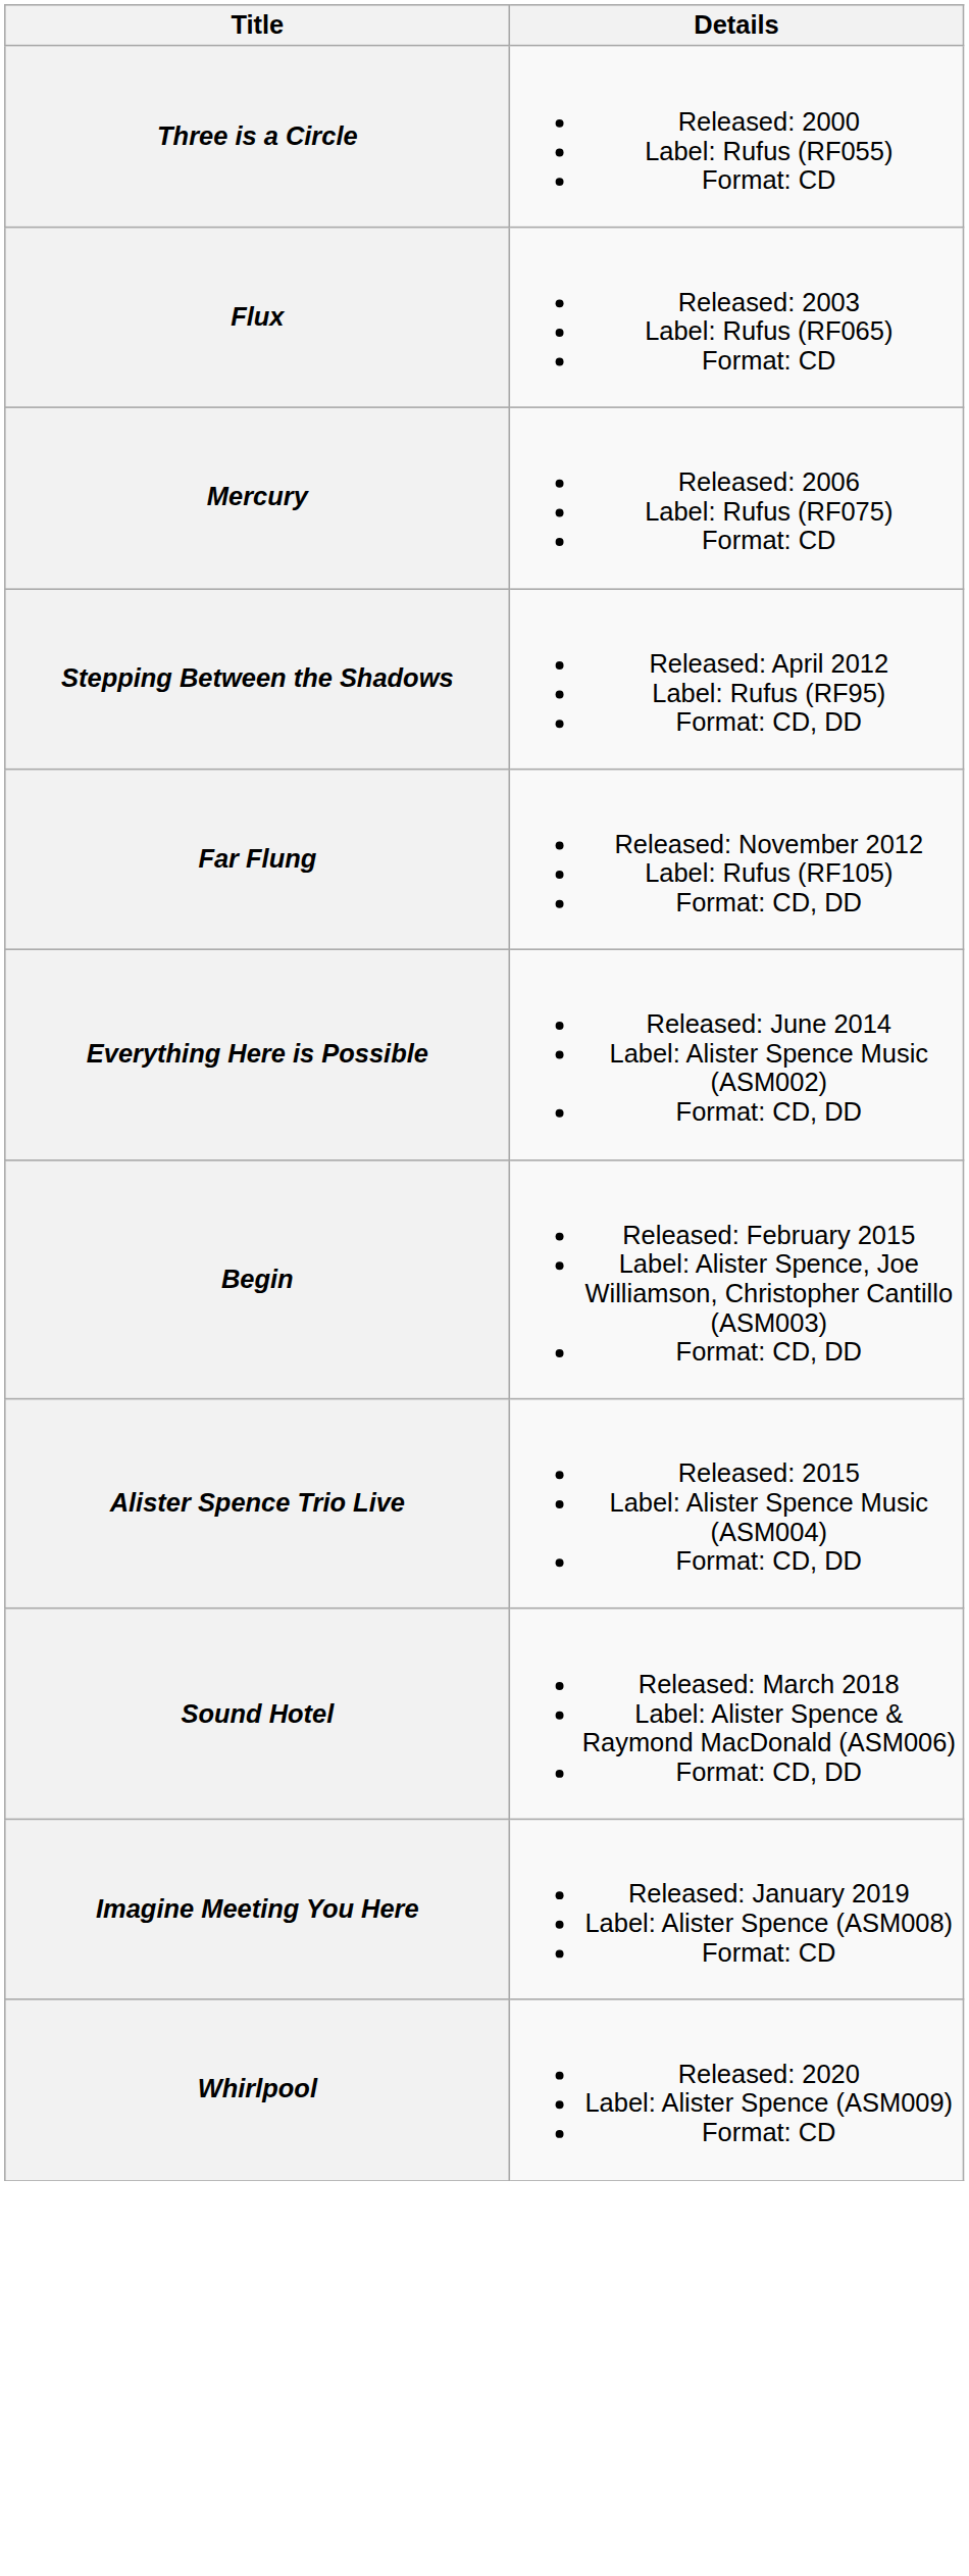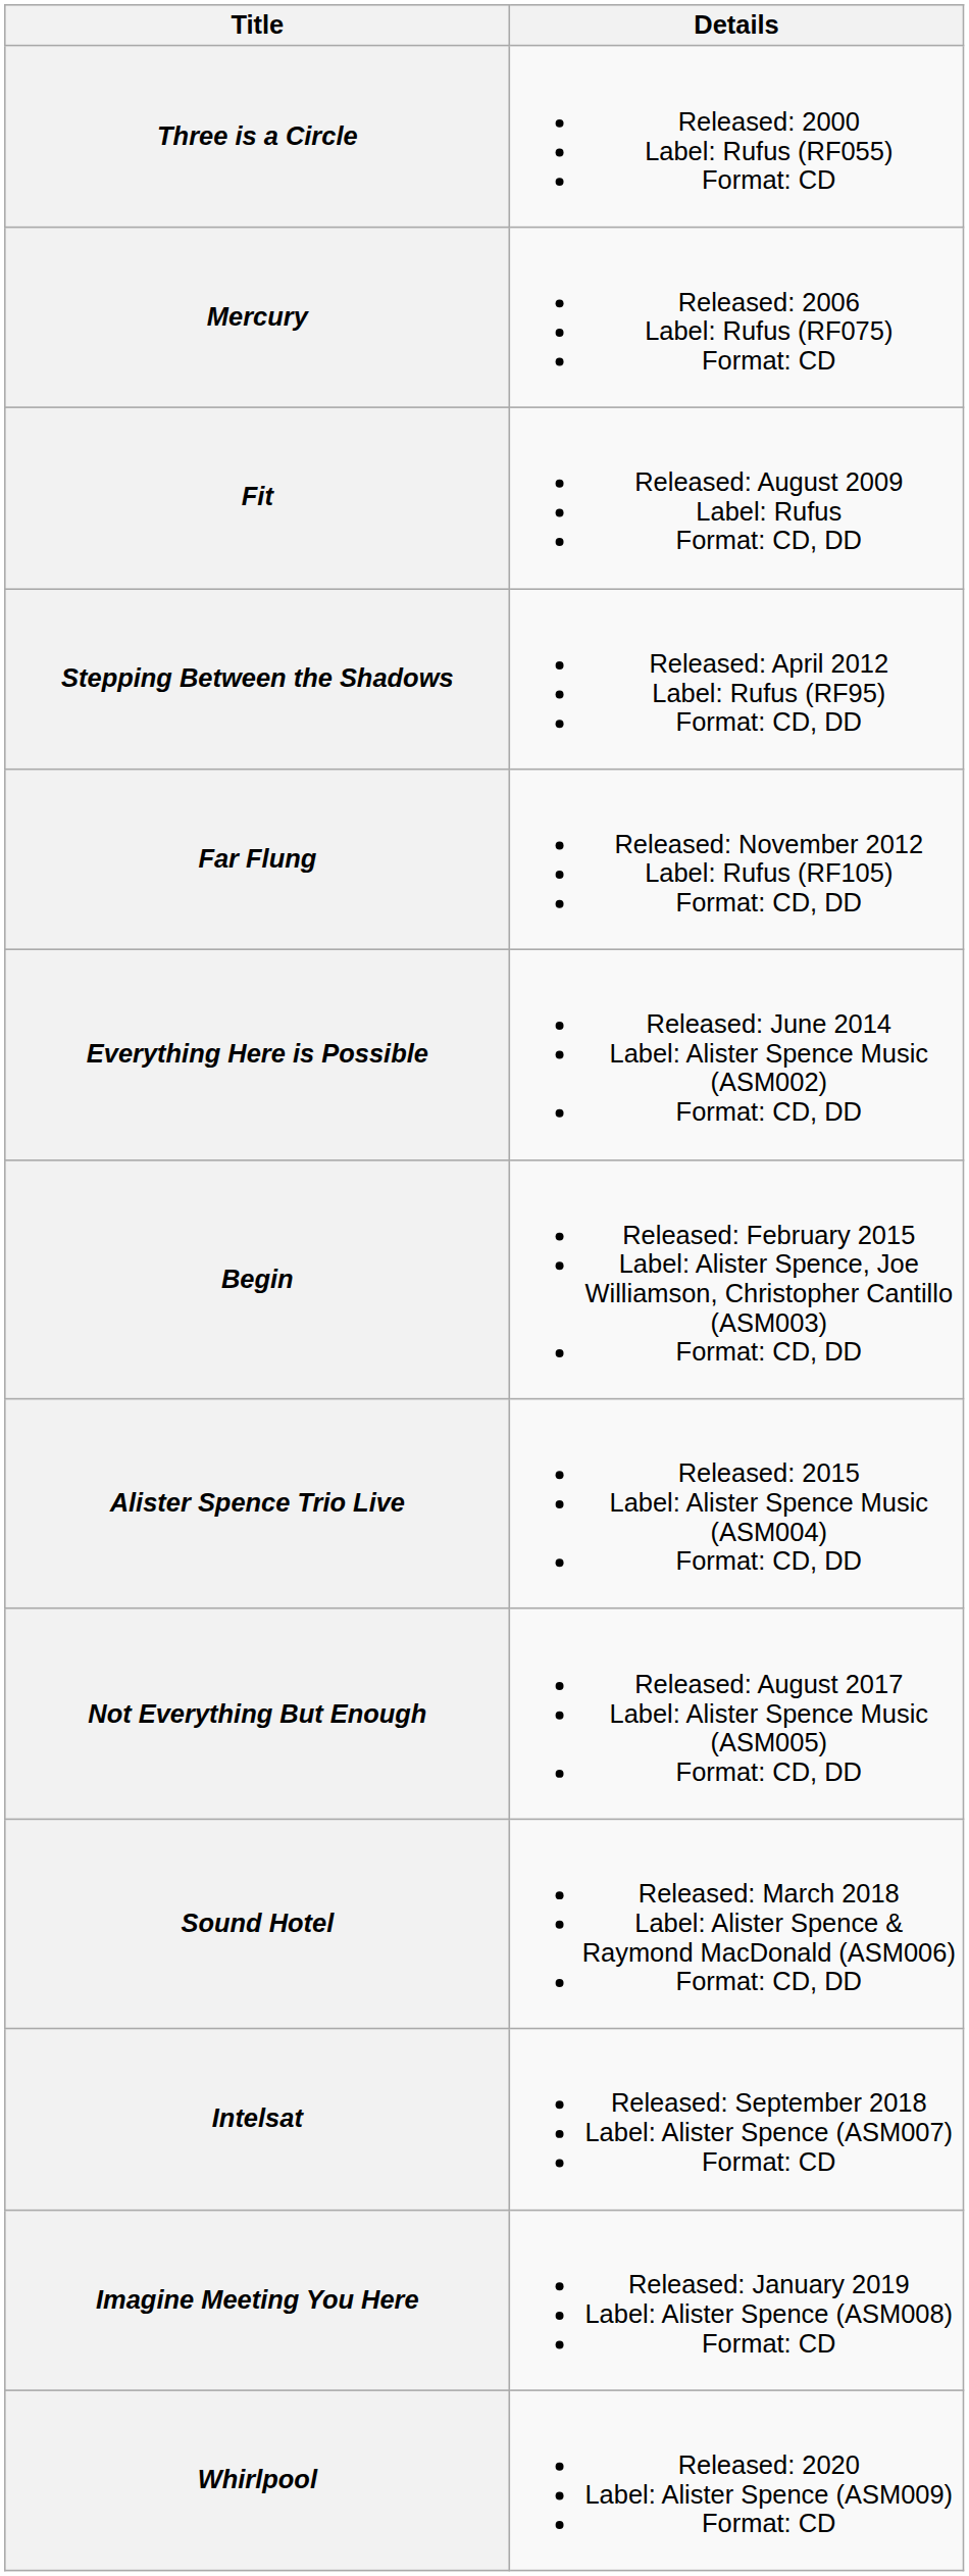- row: Flux | Released: 2003 Label: Rufus (RF065) Format: CD
+ row: Fit | Released: August 2009 Label: Rufus Format: CD, DD
+ row: Not Everything But Enough | Released: August 2017 Label: Alister Spence Music (ASM005) Format: CD, DD
+ row: Intelsat | Released: September 2018 Label: Alister Spence (ASM007) Format: CD
